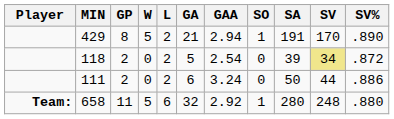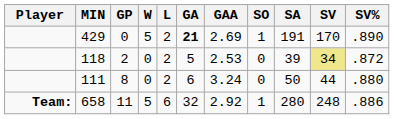429 | GP: 8 -> 0
429 | GA: normal -> bold
429 | GAA: 2.94 -> 2.69
118 | GAA: 2.54 -> 2.53
111 | GP: 2 -> 8
111 | SV%: .886 -> .880
658 | SV%: .880 -> .886
